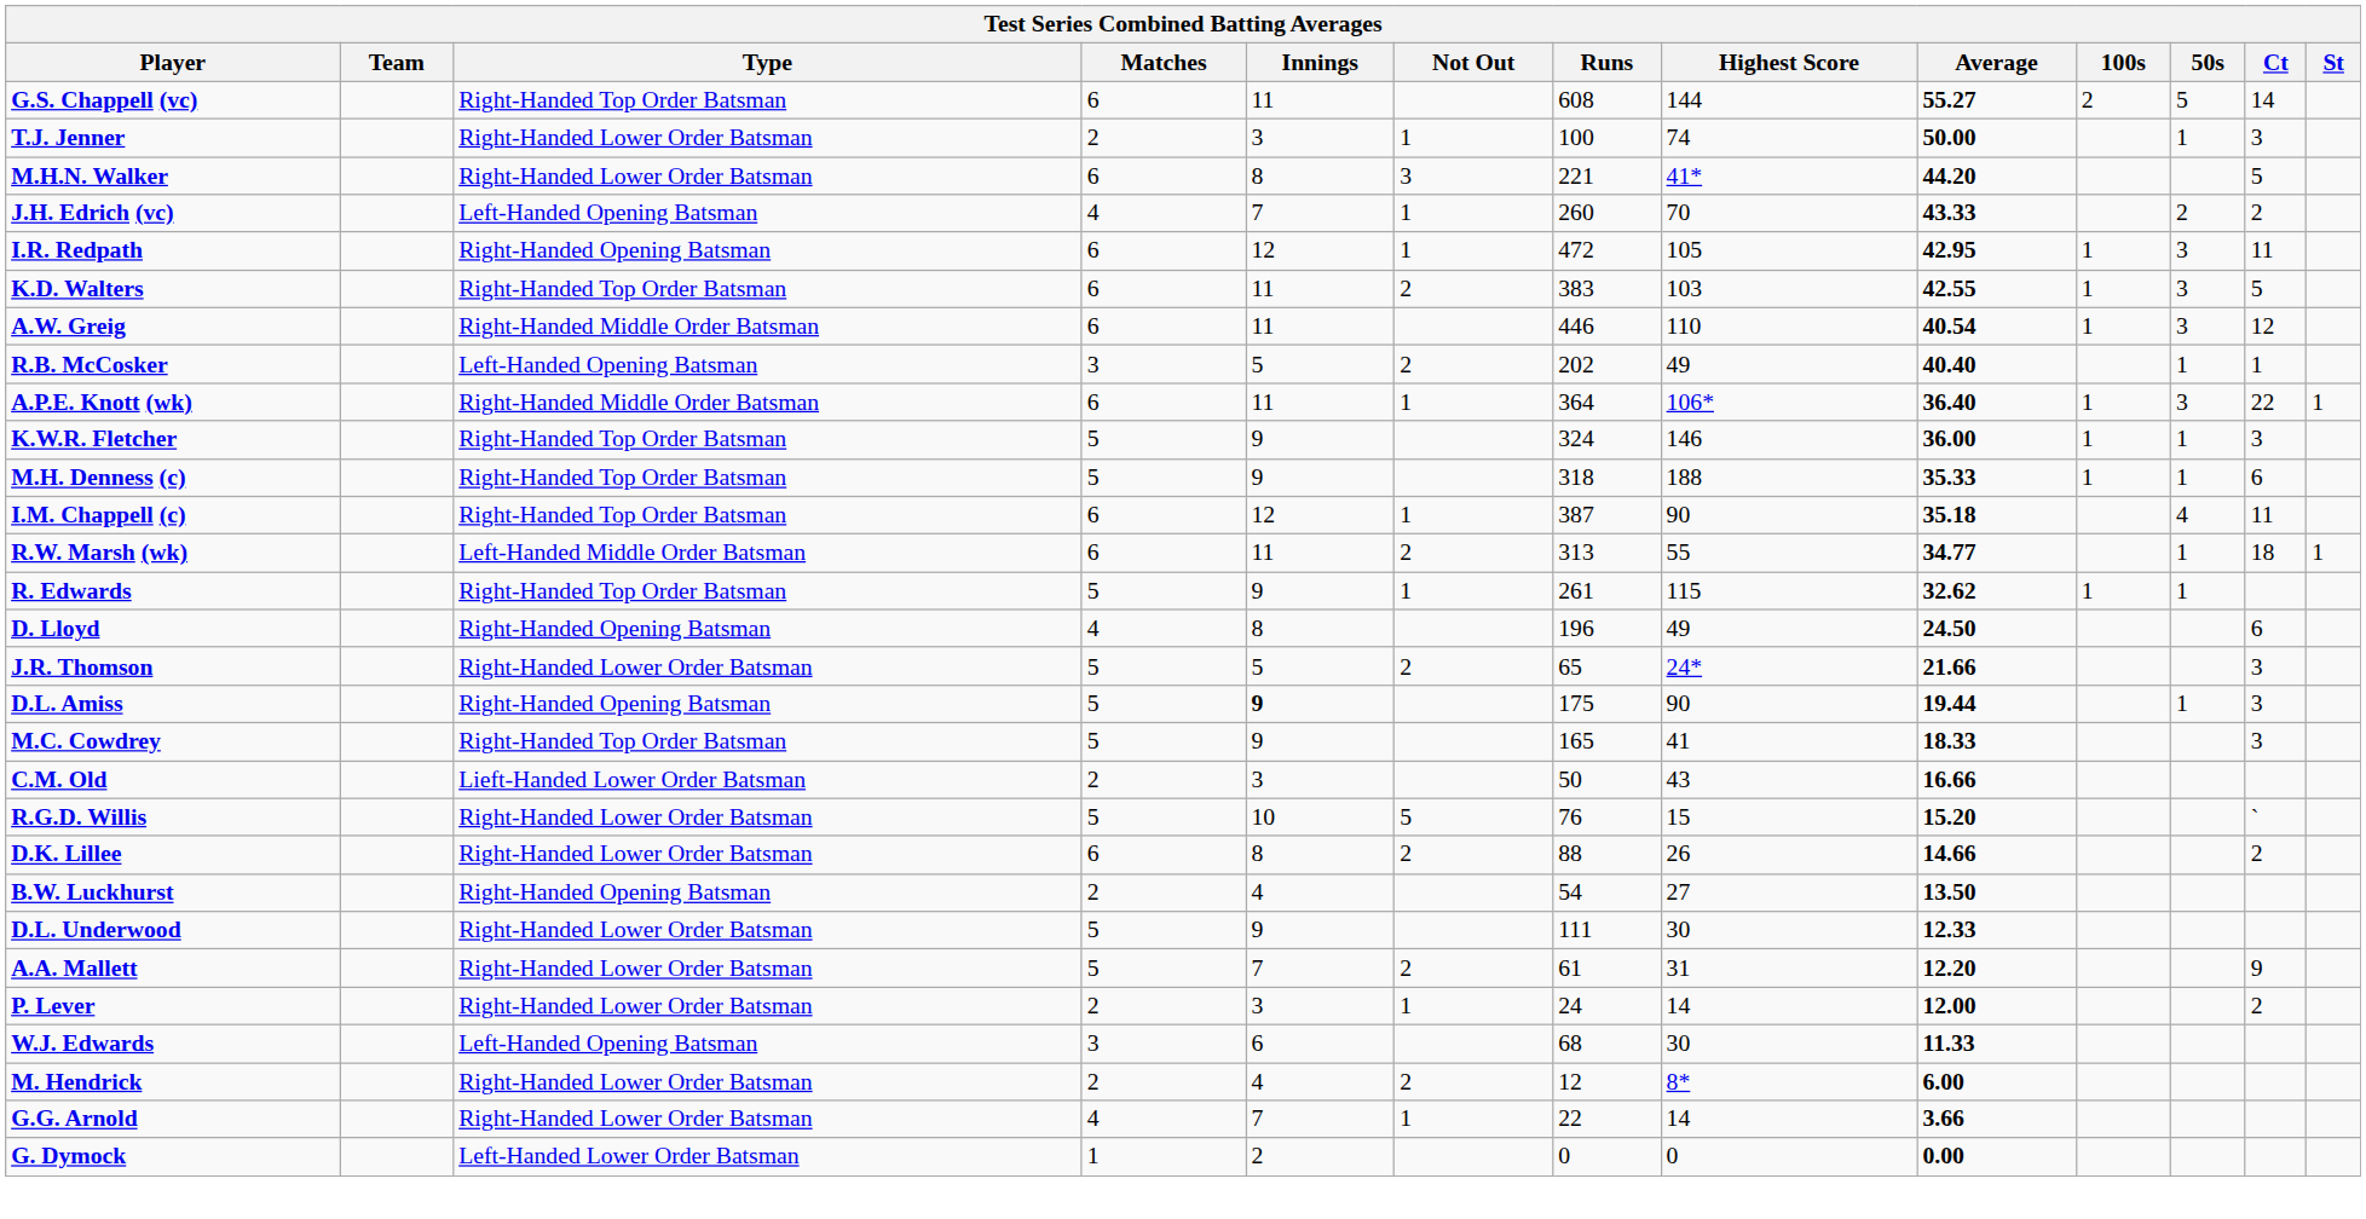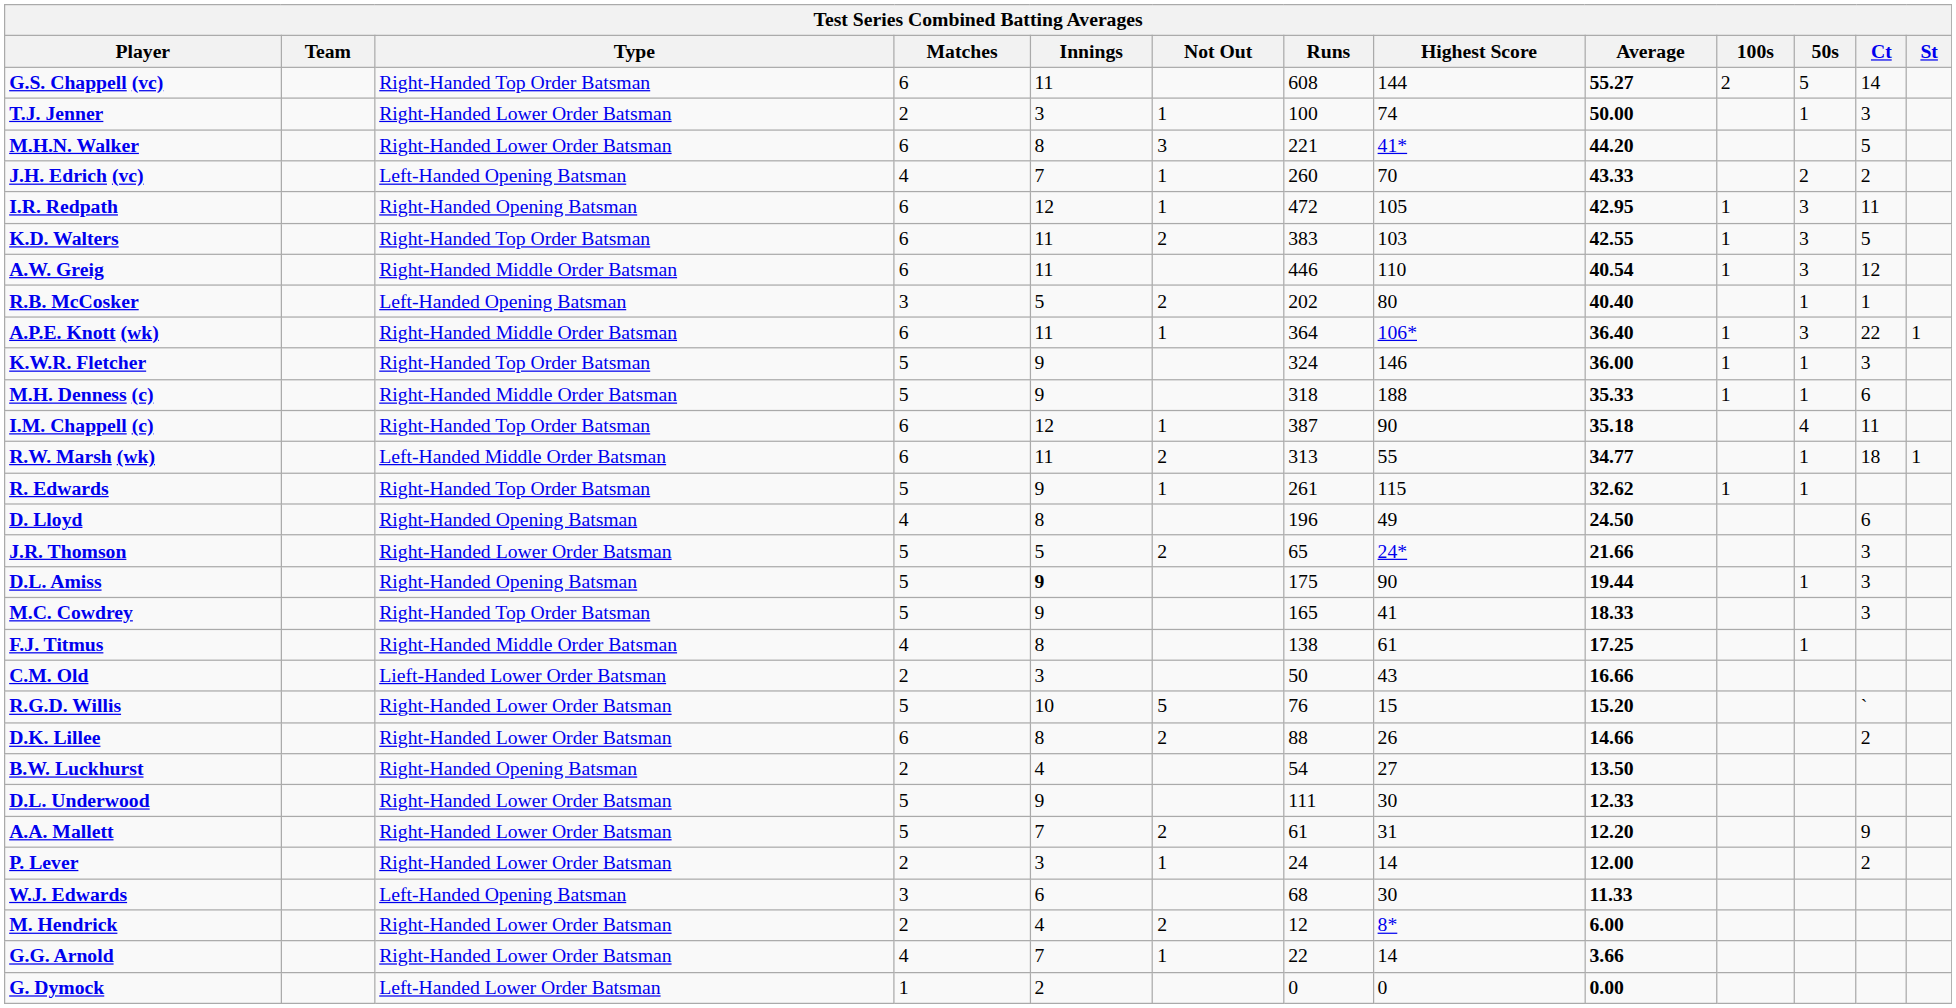R.B. McCosker | Highest Score: 49 -> 80
M.H. Denness (c) | Type: Right-Handed Top Order Batsman -> Right-Handed Middle Order Batsman
+ row: F.J. Titmus | Right-Handed Middle Order Batsman | 4 | 8 | 138 | 61 | 17.25 | 1
